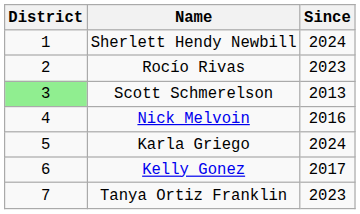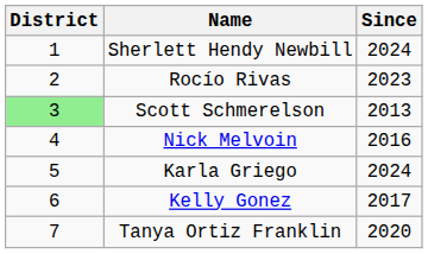Tanya Ortiz Franklin | Since: 2023 -> 2020
